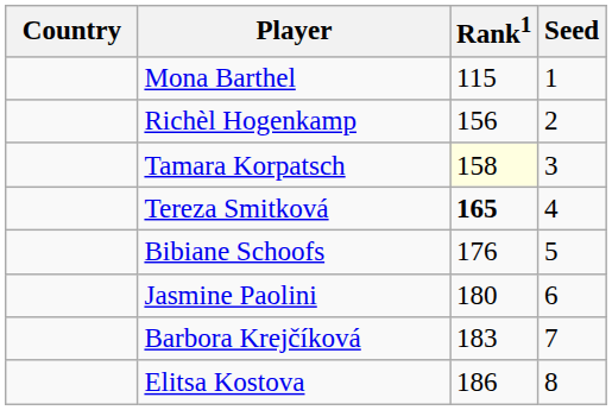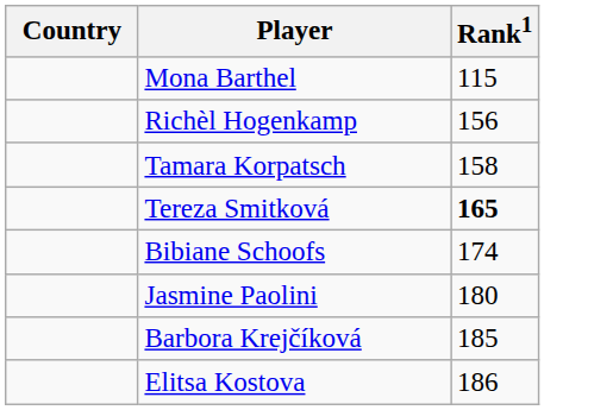- column: Seed | 1 | 2 | 3 | 4 | 5 | 6 | 7 | 8
Tamara Korpatsch | Rank1: lightyellow background -> no background
Bibiane Schoofs | Rank1: 176 -> 174
Barbora Krejčíková | Rank1: 183 -> 185
